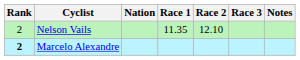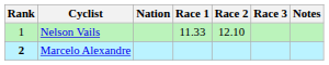Nelson Vails | Rank: 2 -> 1
Nelson Vails | Race 1: 11.35 -> 11.33
